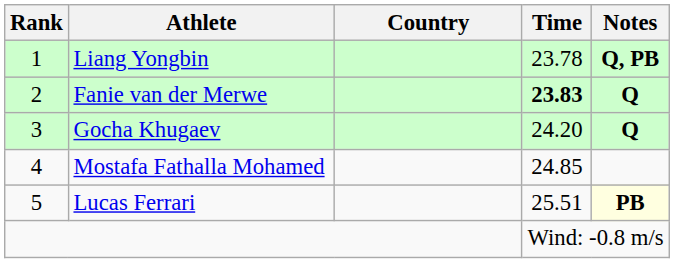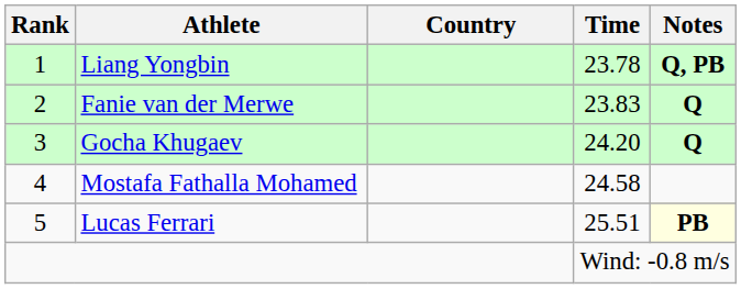Fanie van der Merwe | Time: bold -> normal
Mostafa Fathalla Mohamed | Time: 24.85 -> 24.58
